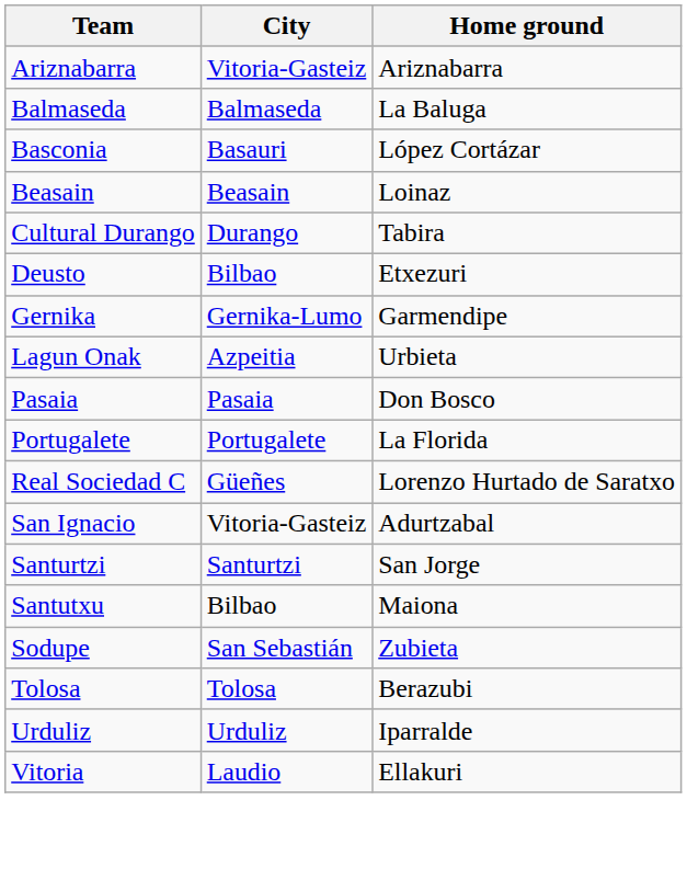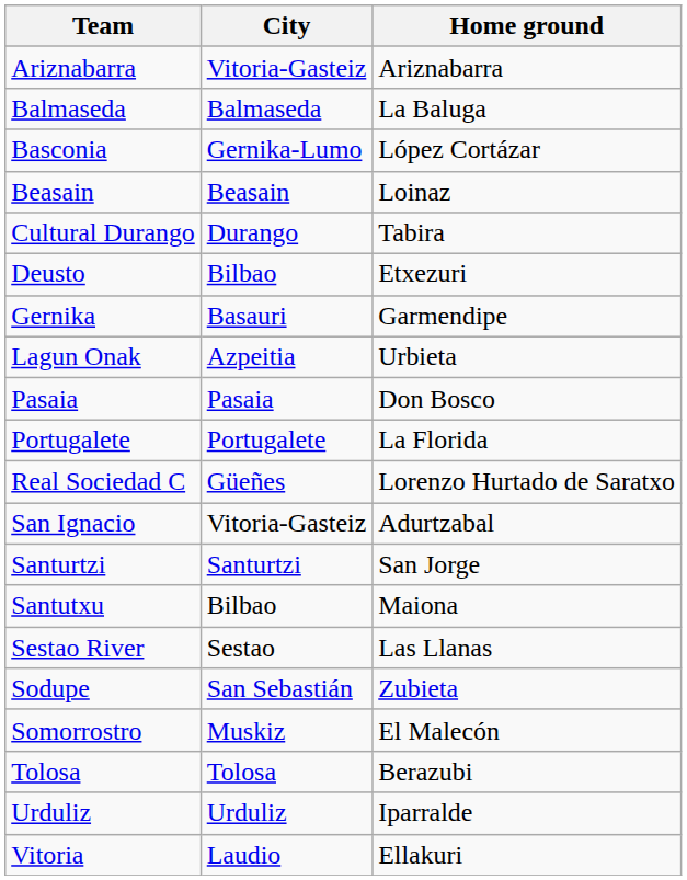Basconia | City: Basauri -> Gernika-Lumo
Gernika | City: Gernika-Lumo -> Basauri
+ row: Sestao River | Sestao | Las Llanas
+ row: Somorrostro | Muskiz | El Malecón
